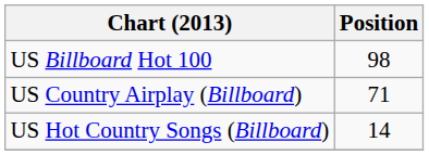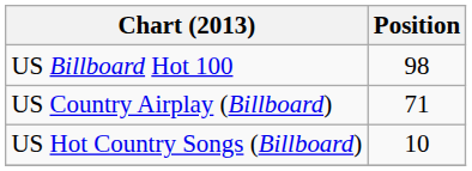US Hot Country Songs (Billboard) | Position: 14 -> 10
